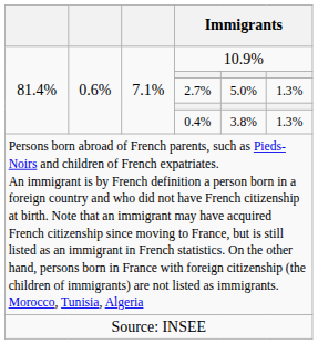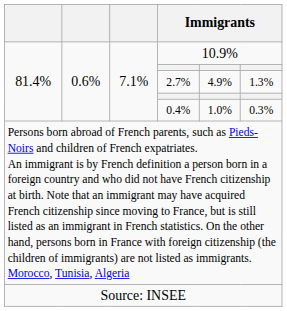2.7% | column 5: 5.0% -> 4.9%
0.4% | column 5: 3.8% -> 1.0%
0.4% | column 6: 1.3% -> 0.3%
